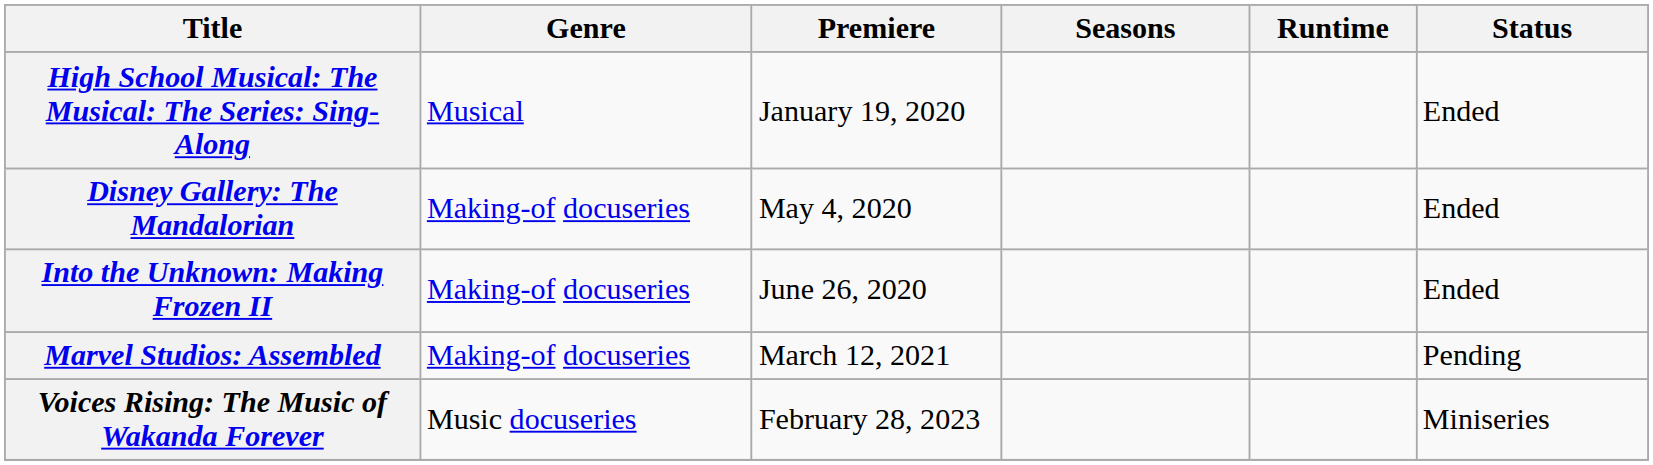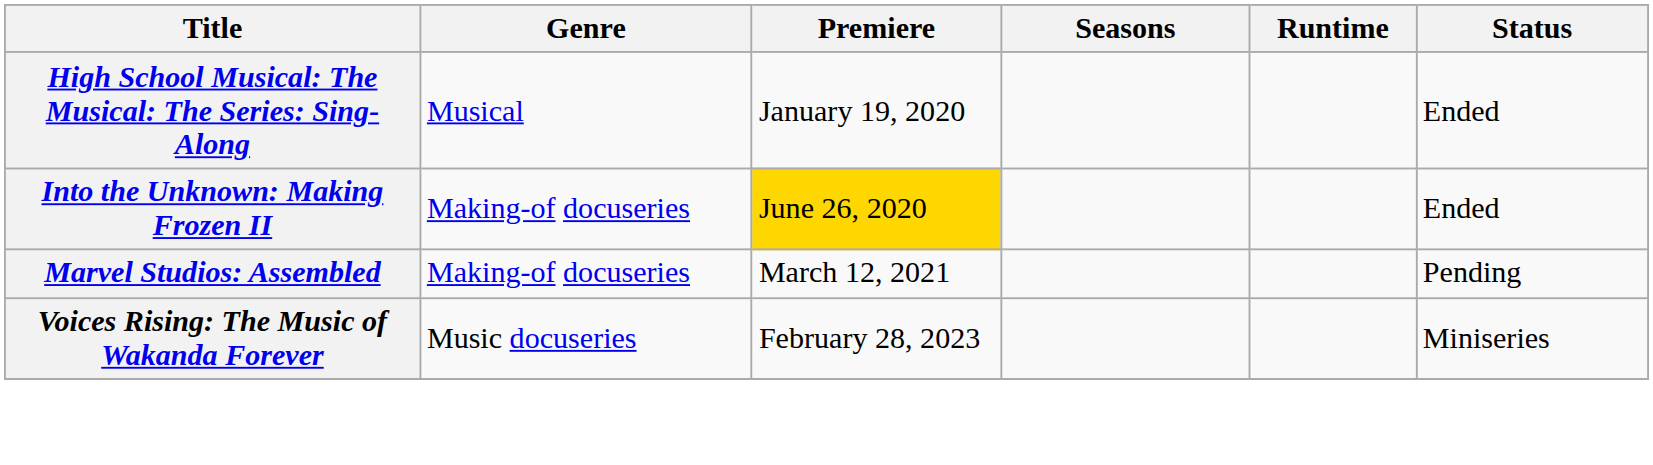- row: Disney Gallery: The Mandalorian | Making-of docuseries | May 4, 2020 | Ended
Into the Unknown: Making Frozen II | Premiere: no background -> gold background
